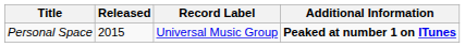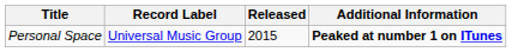columns swapped: Released <-> Record Label
